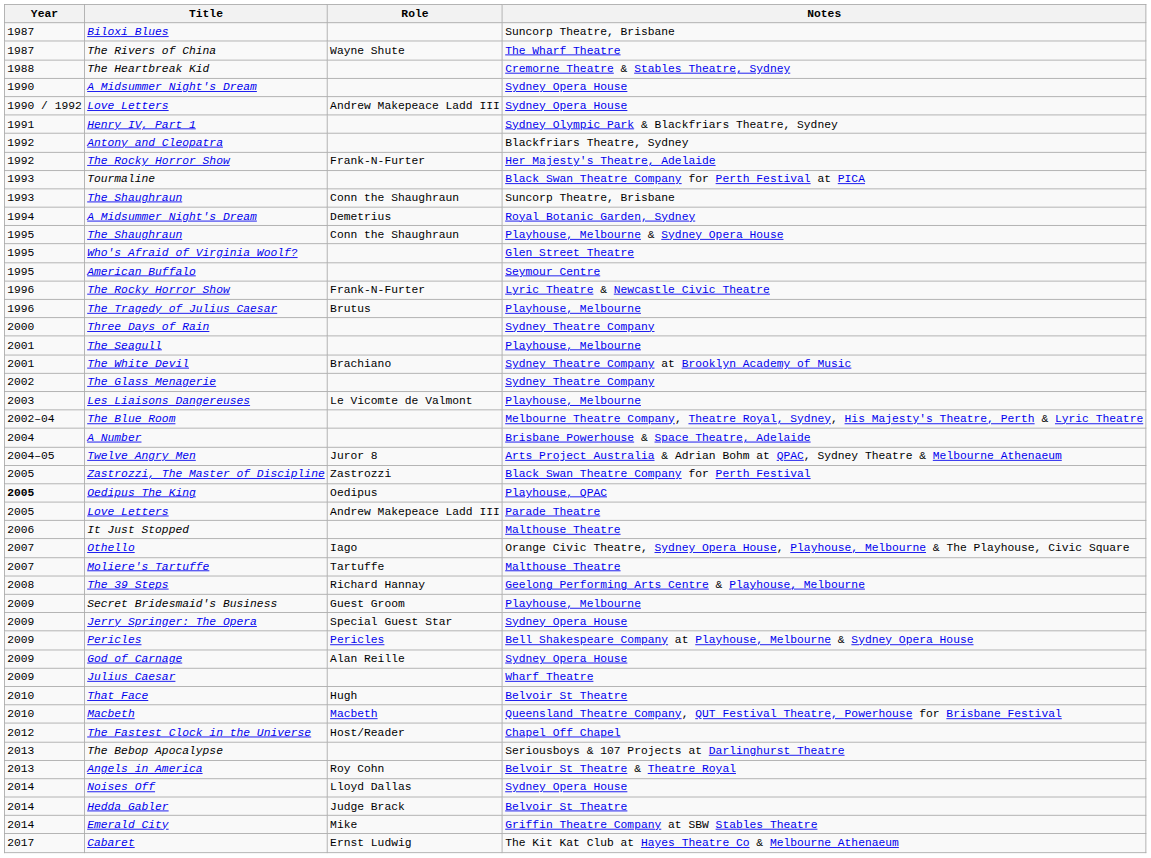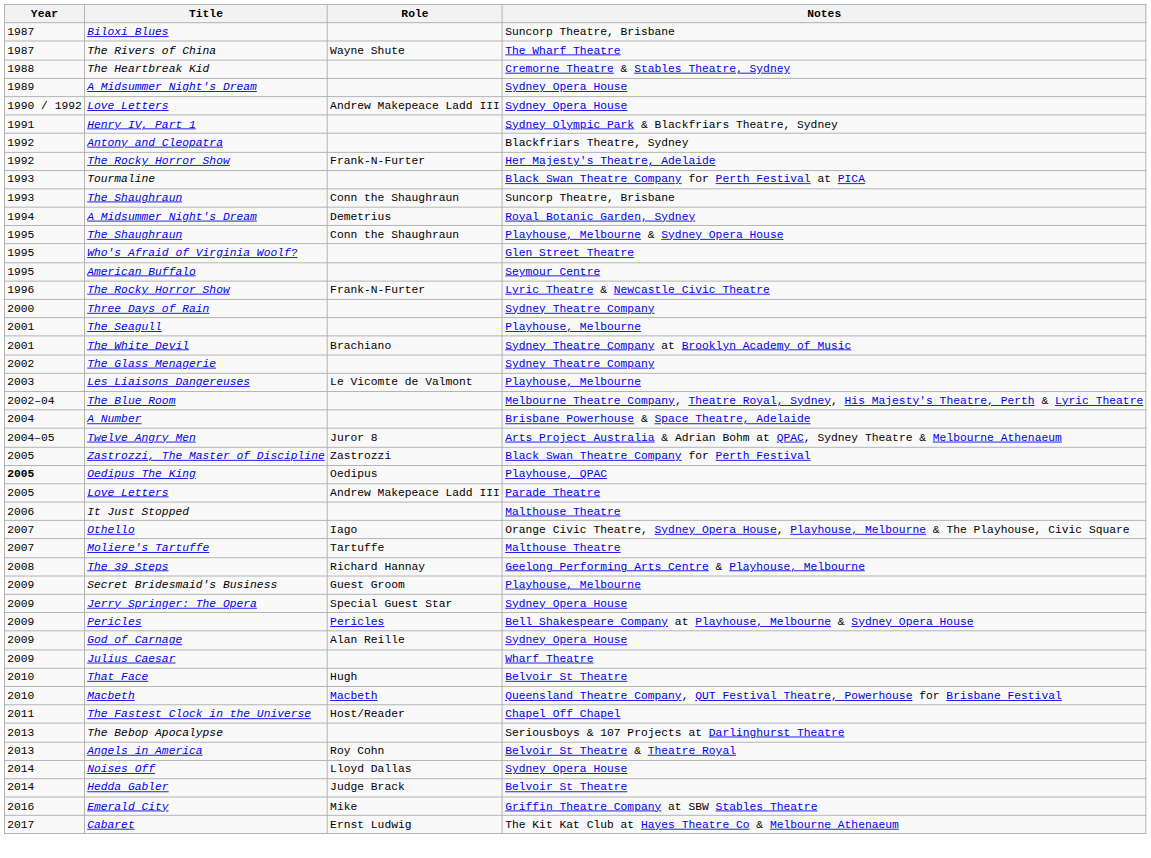A Midsummer Night's Dream / Sydney Opera House | Year: 1990 -> 1989
- row: 1996 | The Tragedy of Julius Caesar | Brutus | Playhouse, Melbourne
The Fastest Clock in the Universe | Year: 2012 -> 2011
Emerald City | Year: 2014 -> 2016
